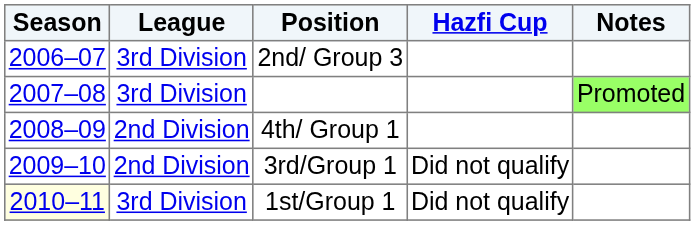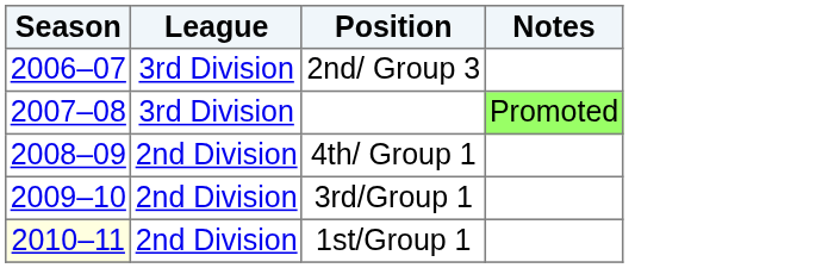- column: Hazfi Cup | Did not qualify | Did not qualify
1st/Group 1 | League: 3rd Division -> 2nd Division
